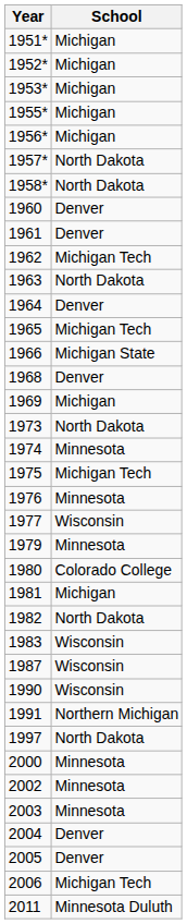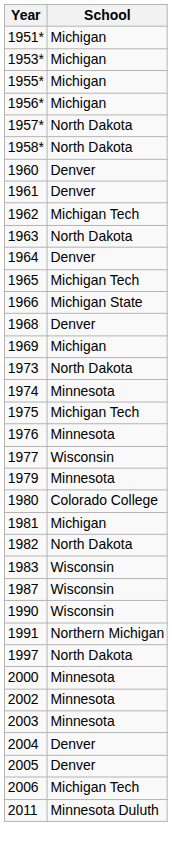- row: 1952* | Michigan
